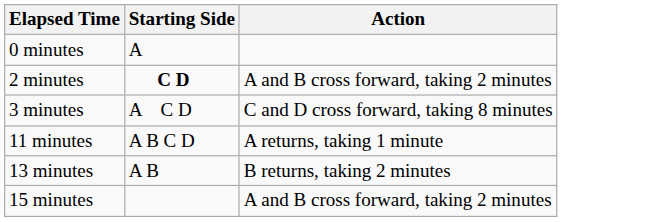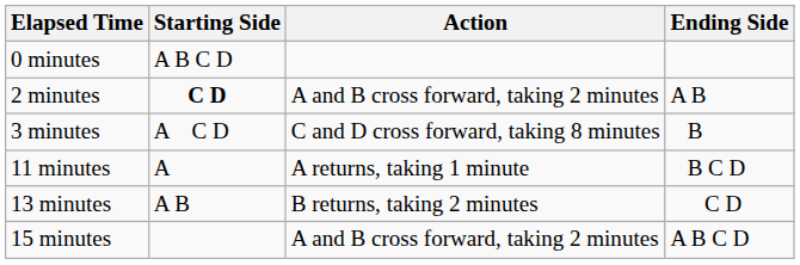+ column: Ending Side | A B | B | B C D | C D | A B C D
0 minutes | Starting Side: A -> A B C D
11 minutes | Starting Side: A B C D -> A
